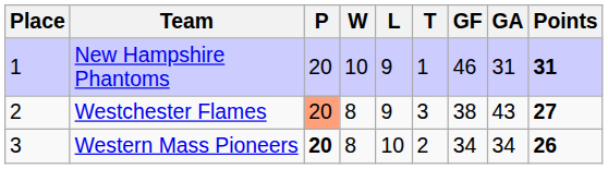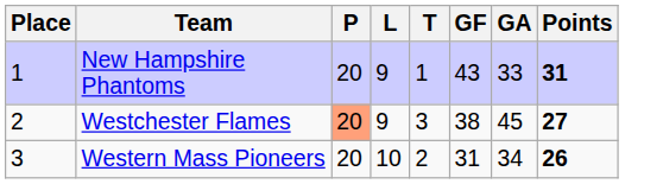- column: W | 10 | 8 | 8
New Hampshire Phantoms | GF: 46 -> 43
New Hampshire Phantoms | GA: 31 -> 33
Westchester Flames | GA: 43 -> 45
Western Mass Pioneers | P: bold -> normal
Western Mass Pioneers | GF: 34 -> 31
